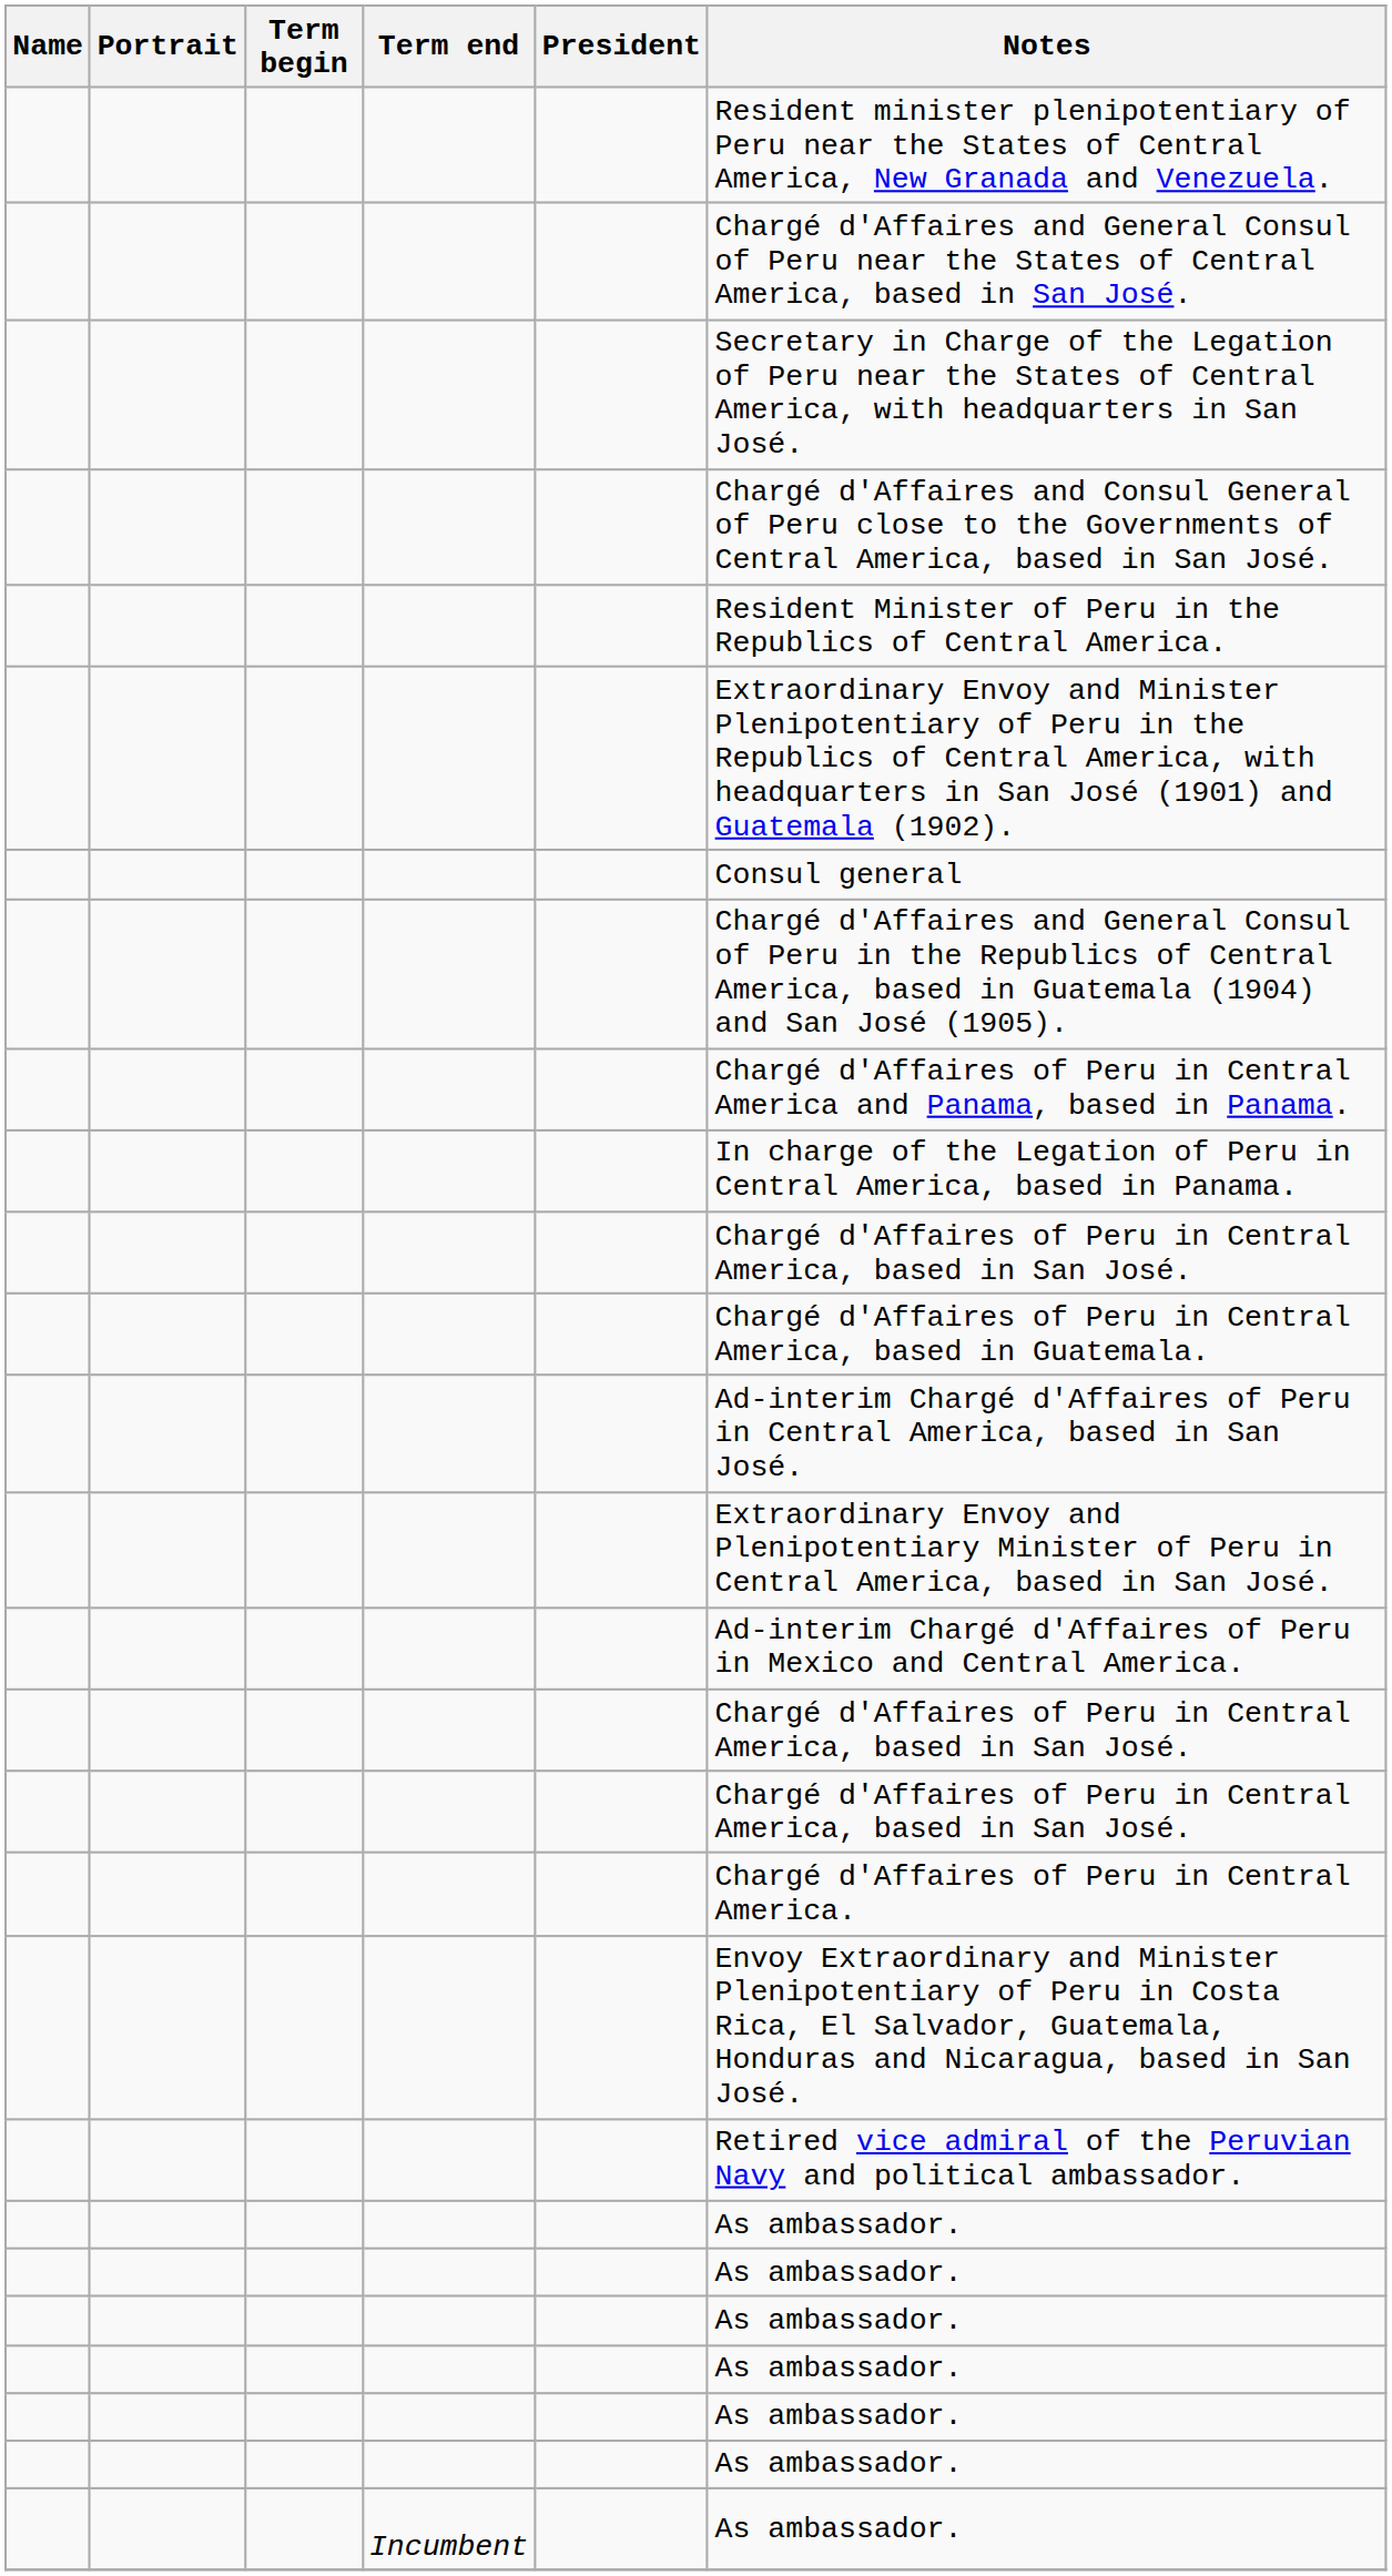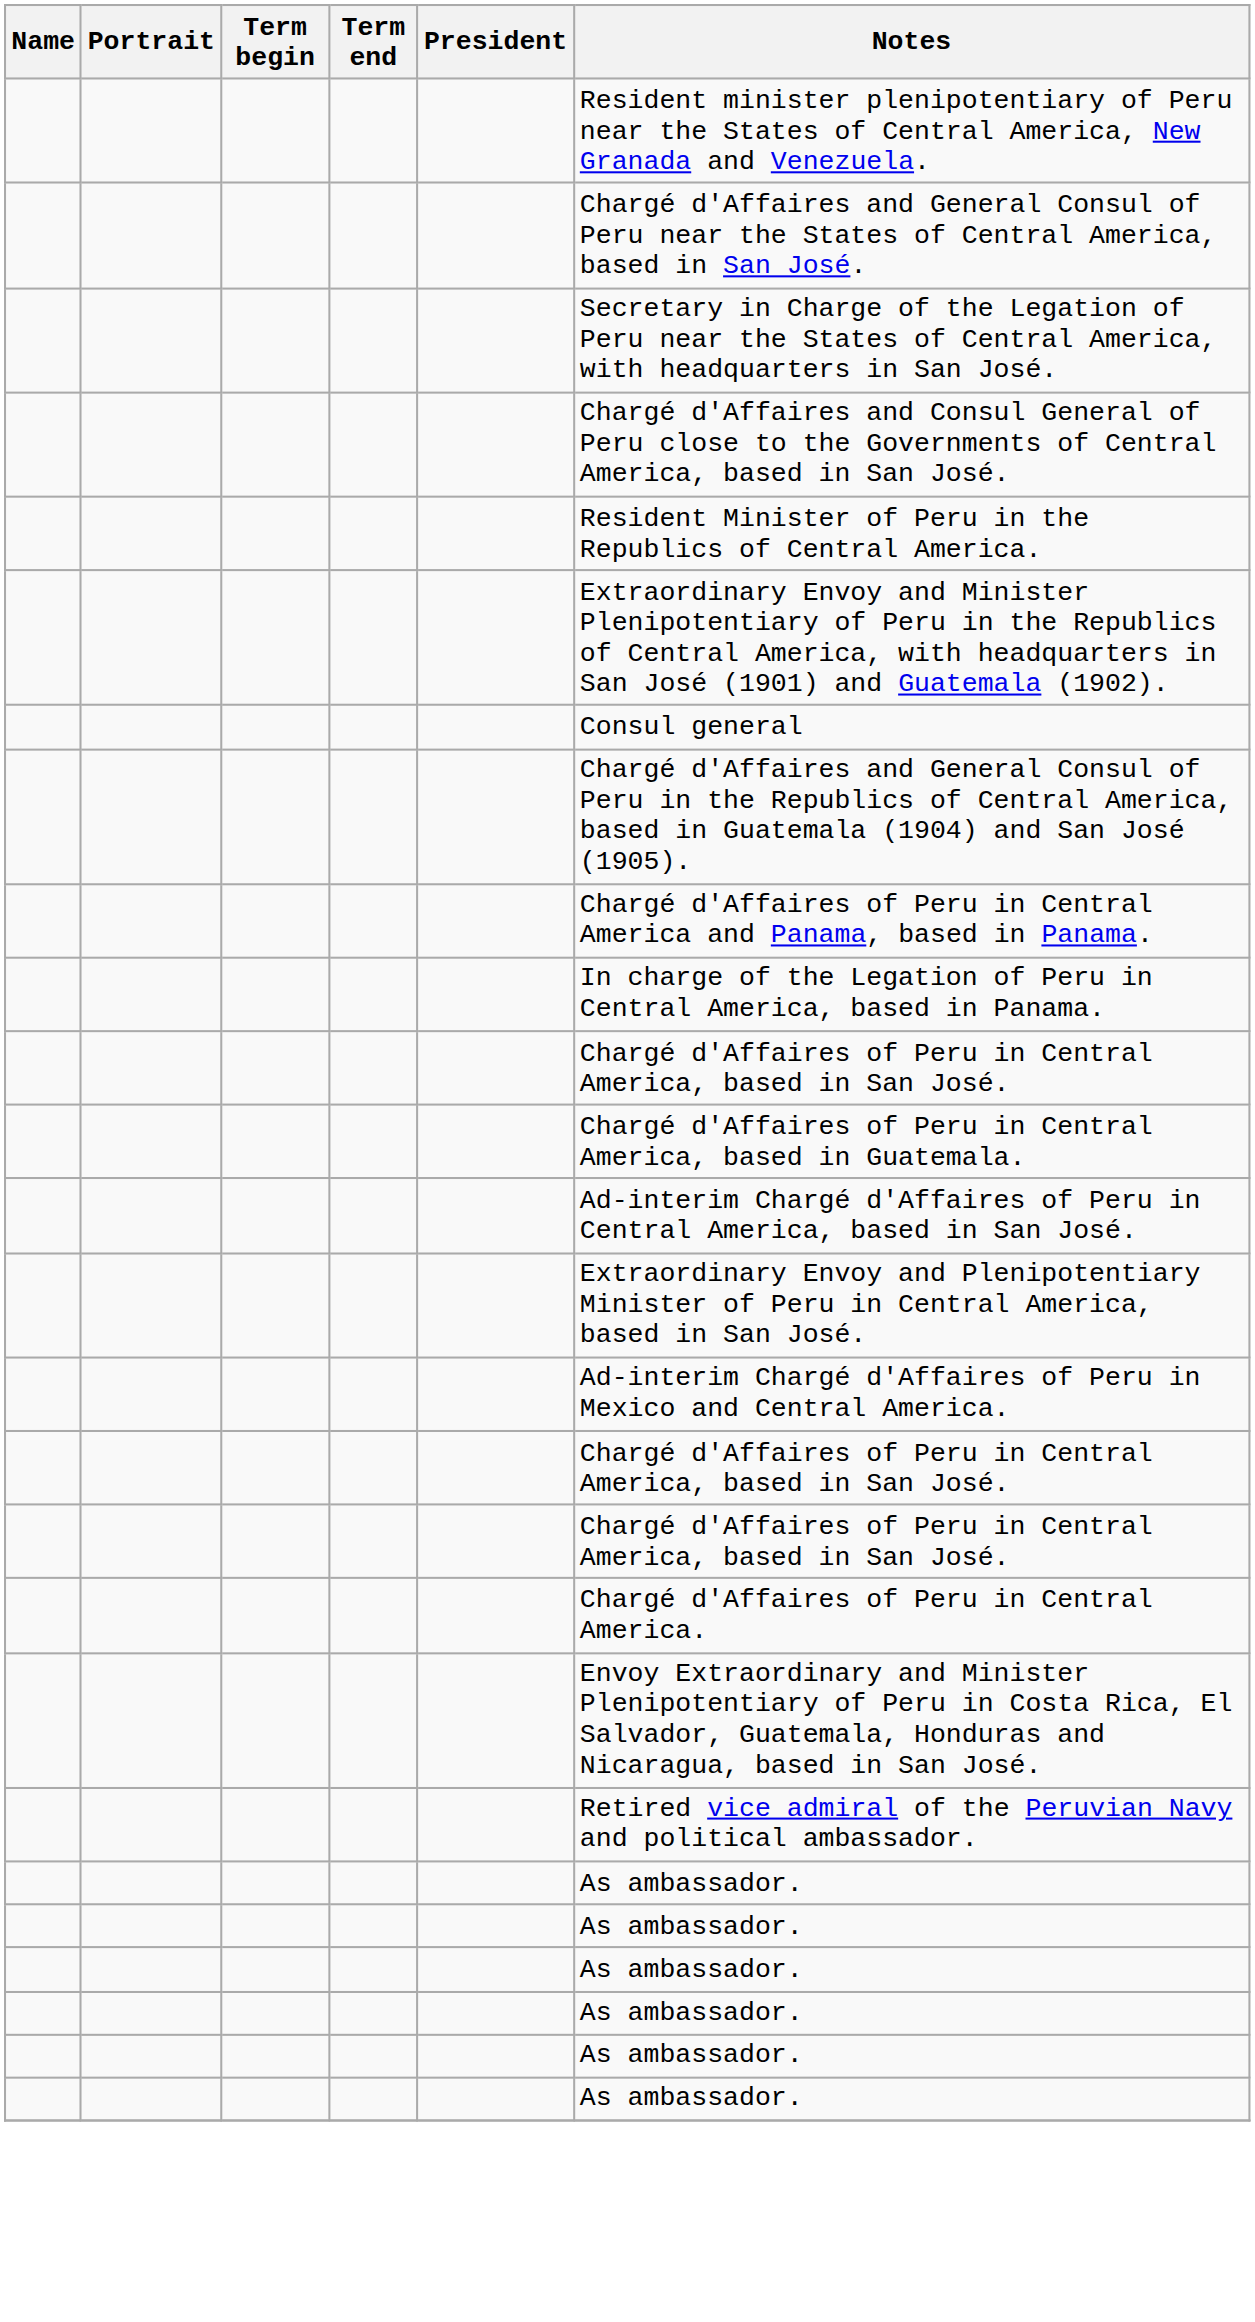- row: Incumbent | As ambassador.
